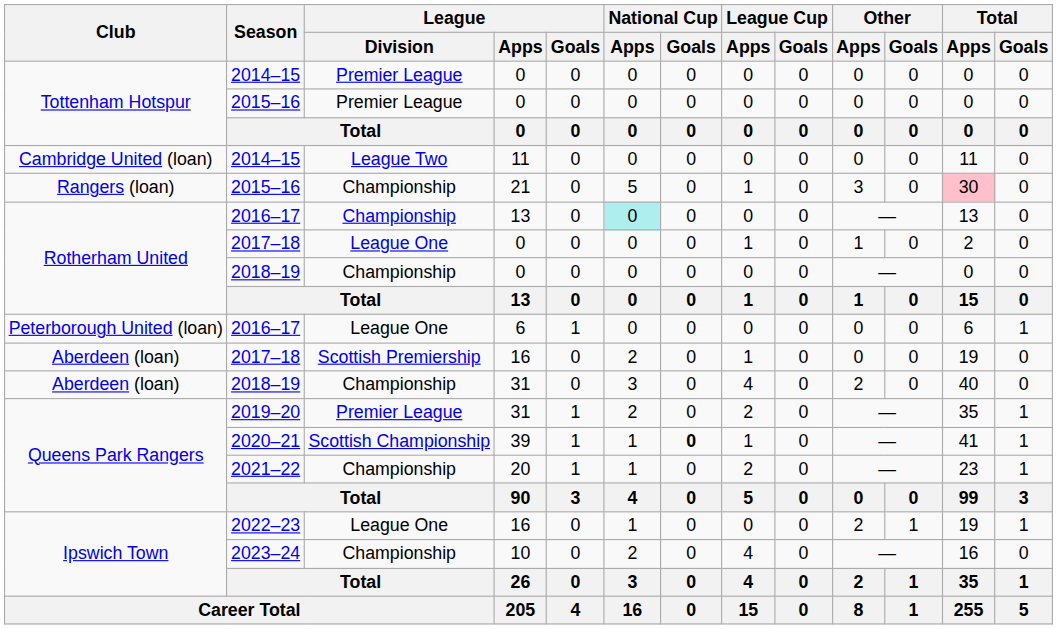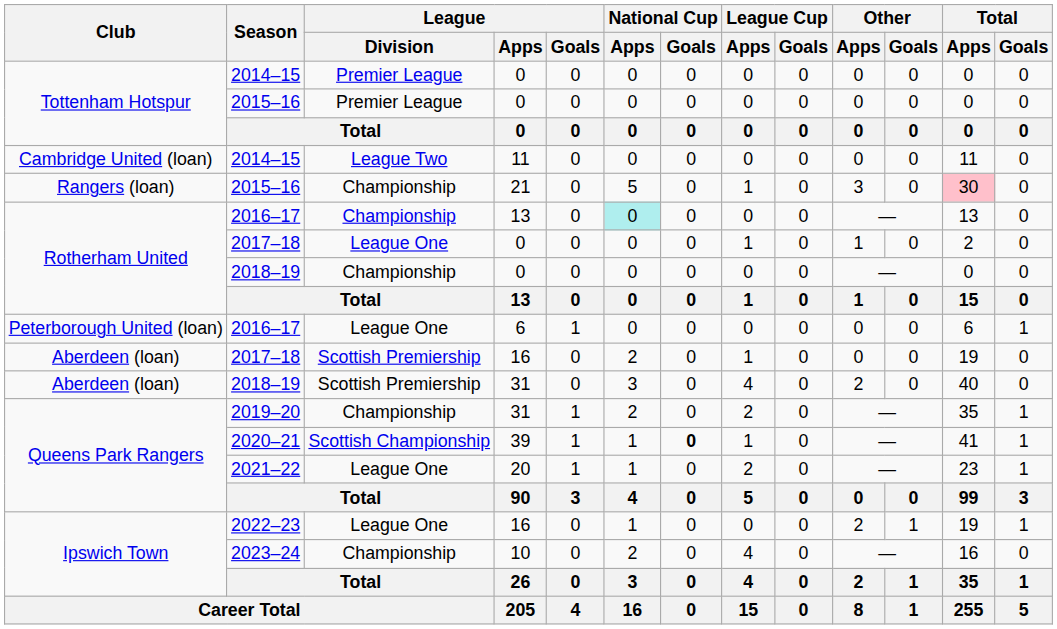2018–19 / 31 | League / Division: Championship -> Scottish Premiership
2019–20 | League / Division: Premier League -> Championship
2021–22 | League / Division: Championship -> League One
